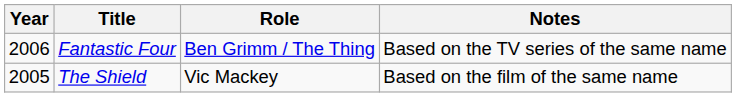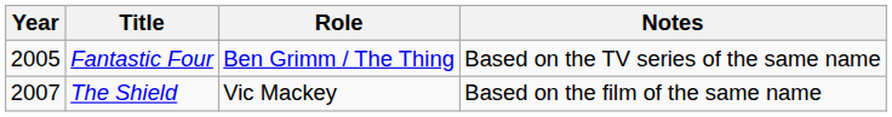Fantastic Four | Year: 2006 -> 2005
The Shield | Year: 2005 -> 2007
